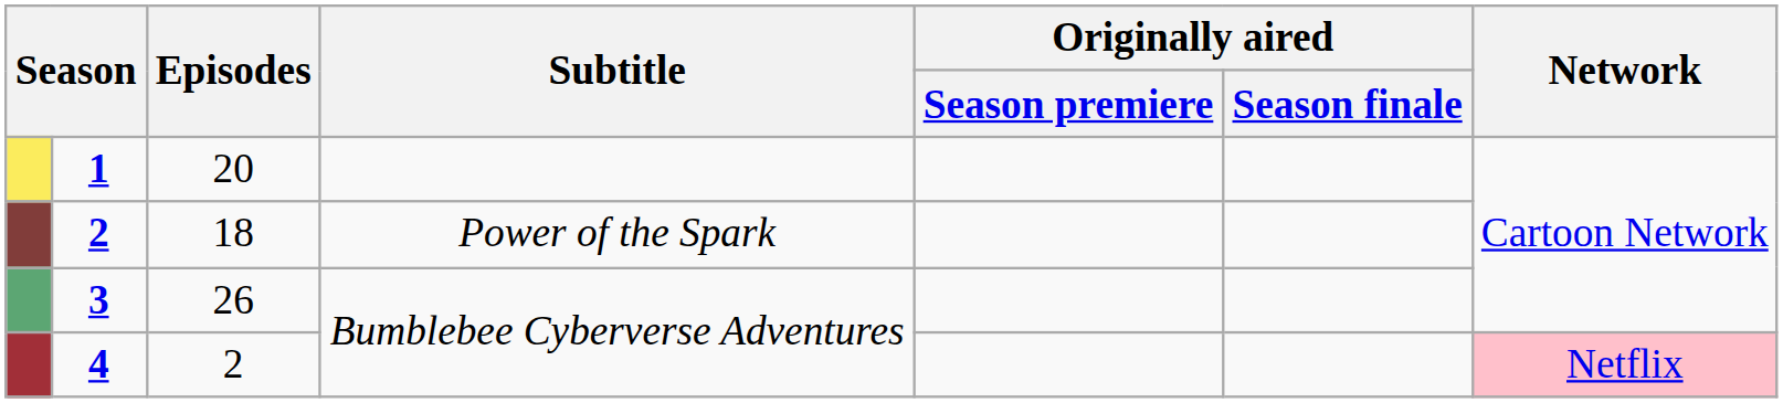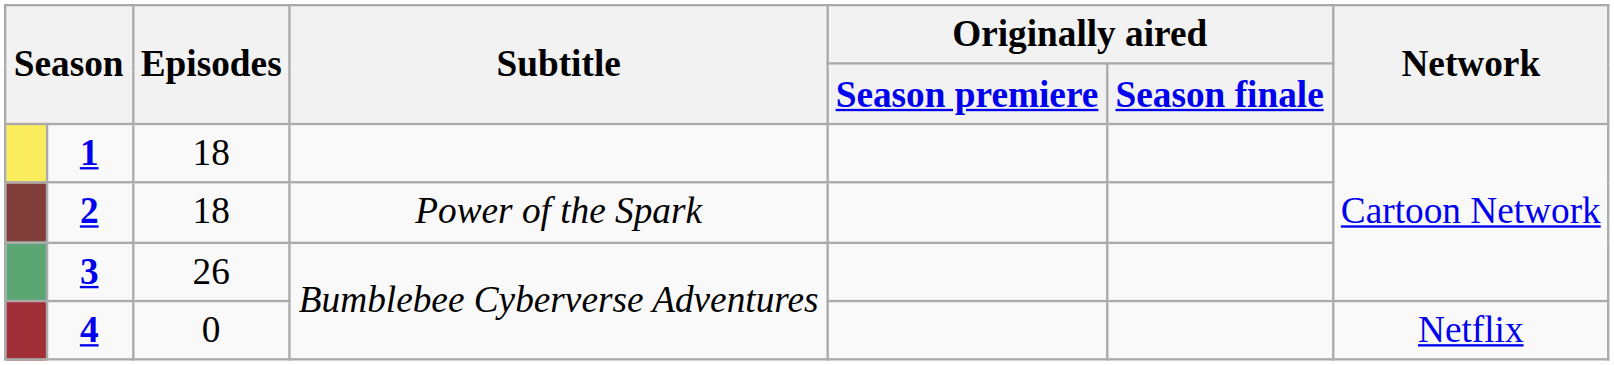1 | Episodes: 20 -> 18
4 | Episodes: 2 -> 0
4 | Network: pink background -> no background
